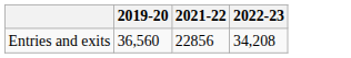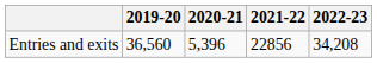+ column: 2020-21 | 5,396
